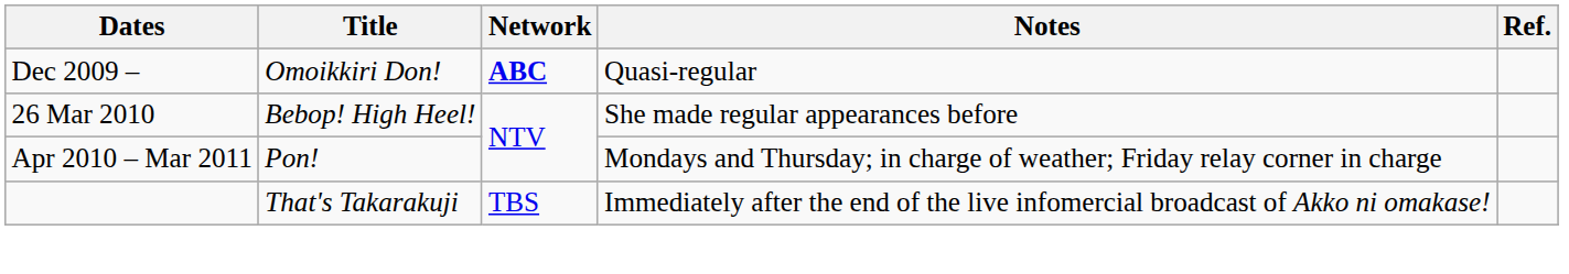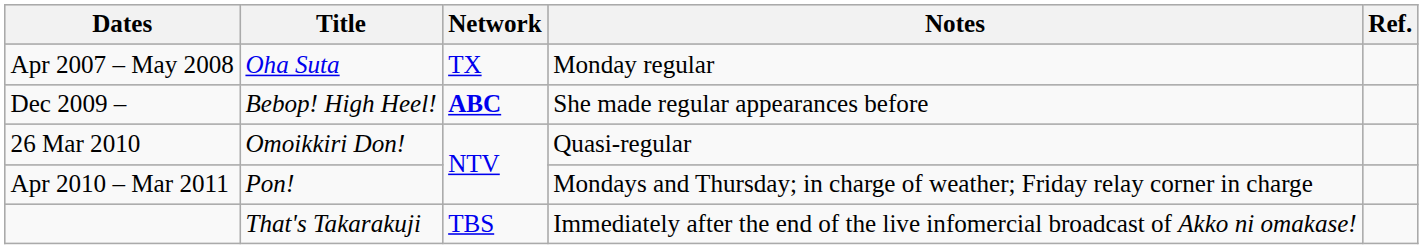+ row: Apr 2007 – May 2008 | Oha Suta | TX | Monday regular
Dec 2009 – | Title: Omoikkiri Don! -> Bebop! High Heel!
Dec 2009 – | Notes: Quasi-regular -> She made regular appearances before
26 Mar 2010 | Title: Bebop! High Heel! -> Omoikkiri Don!
26 Mar 2010 | Notes: She made regular appearances before -> Quasi-regular
